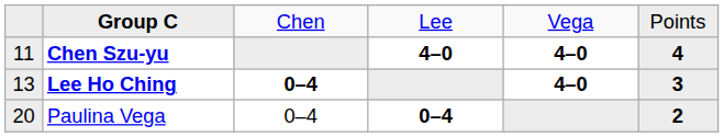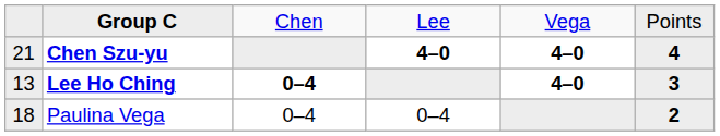Chen Szu-yu | column 1: 11 -> 21
Paulina Vega | column 1: 20 -> 18
Paulina Vega | column 4: bold -> normal
